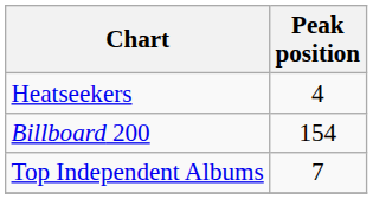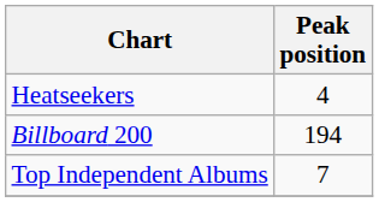Billboard 200 | Peak position: 154 -> 194
